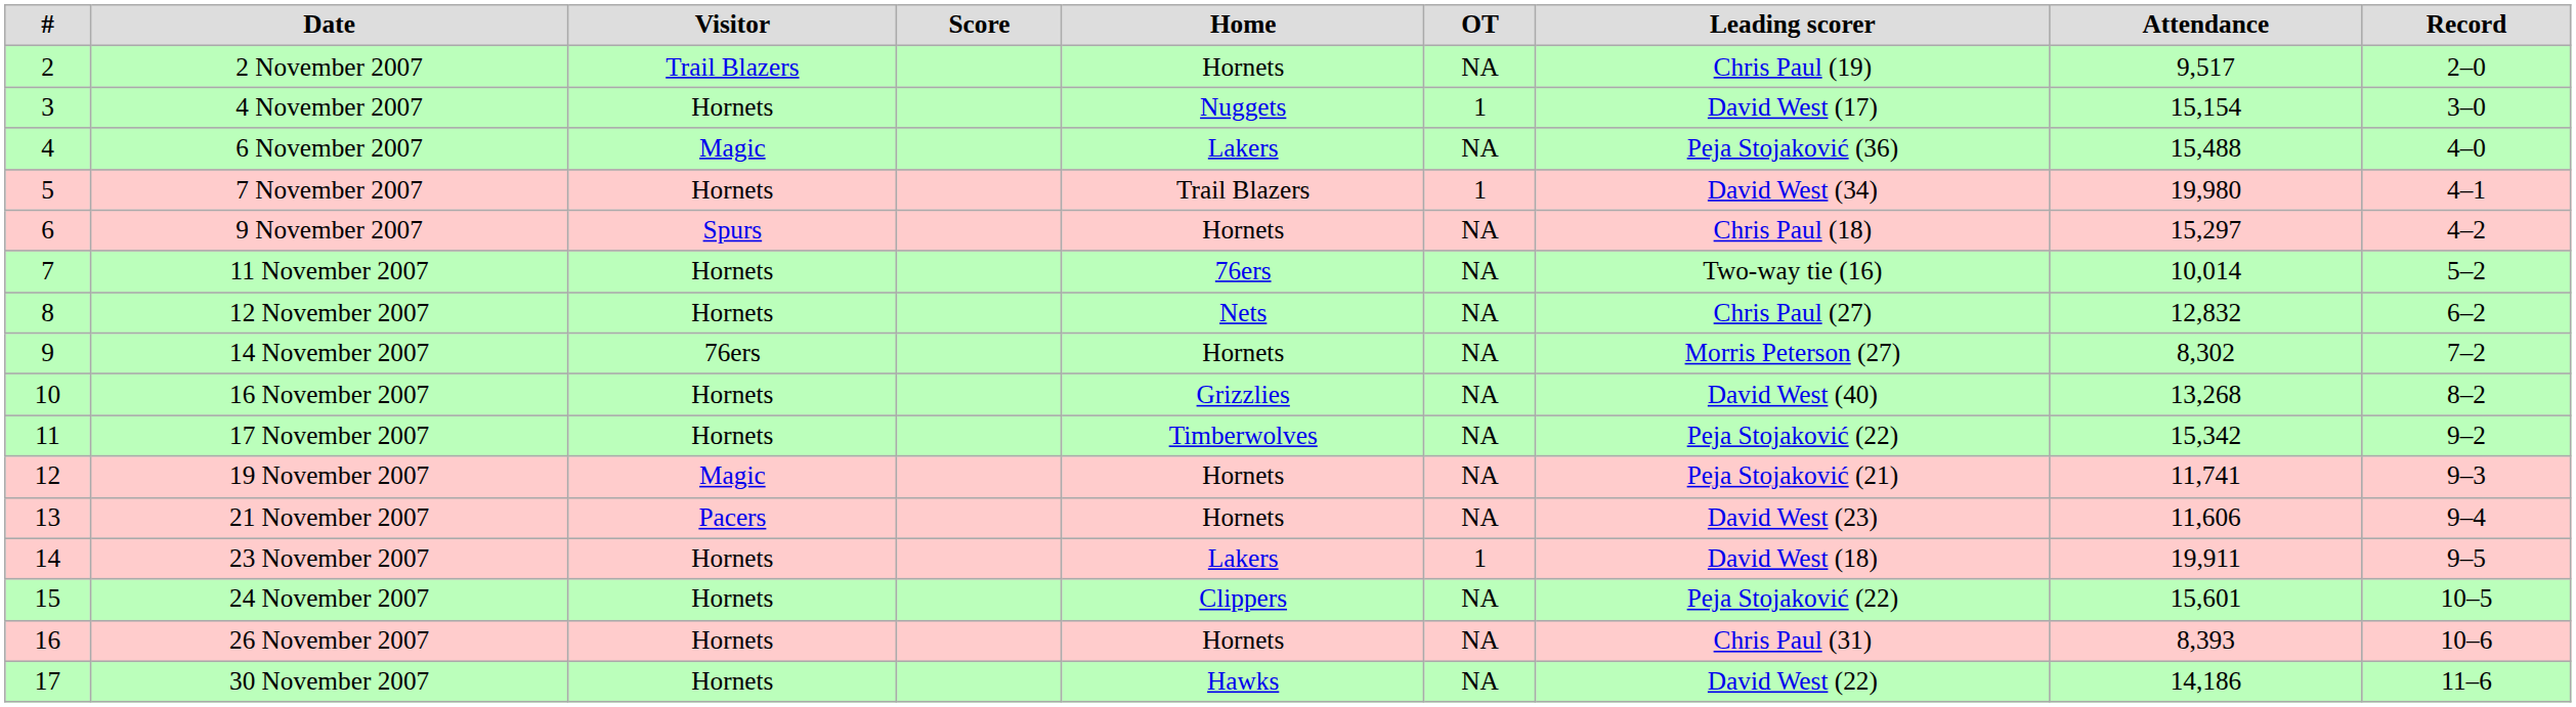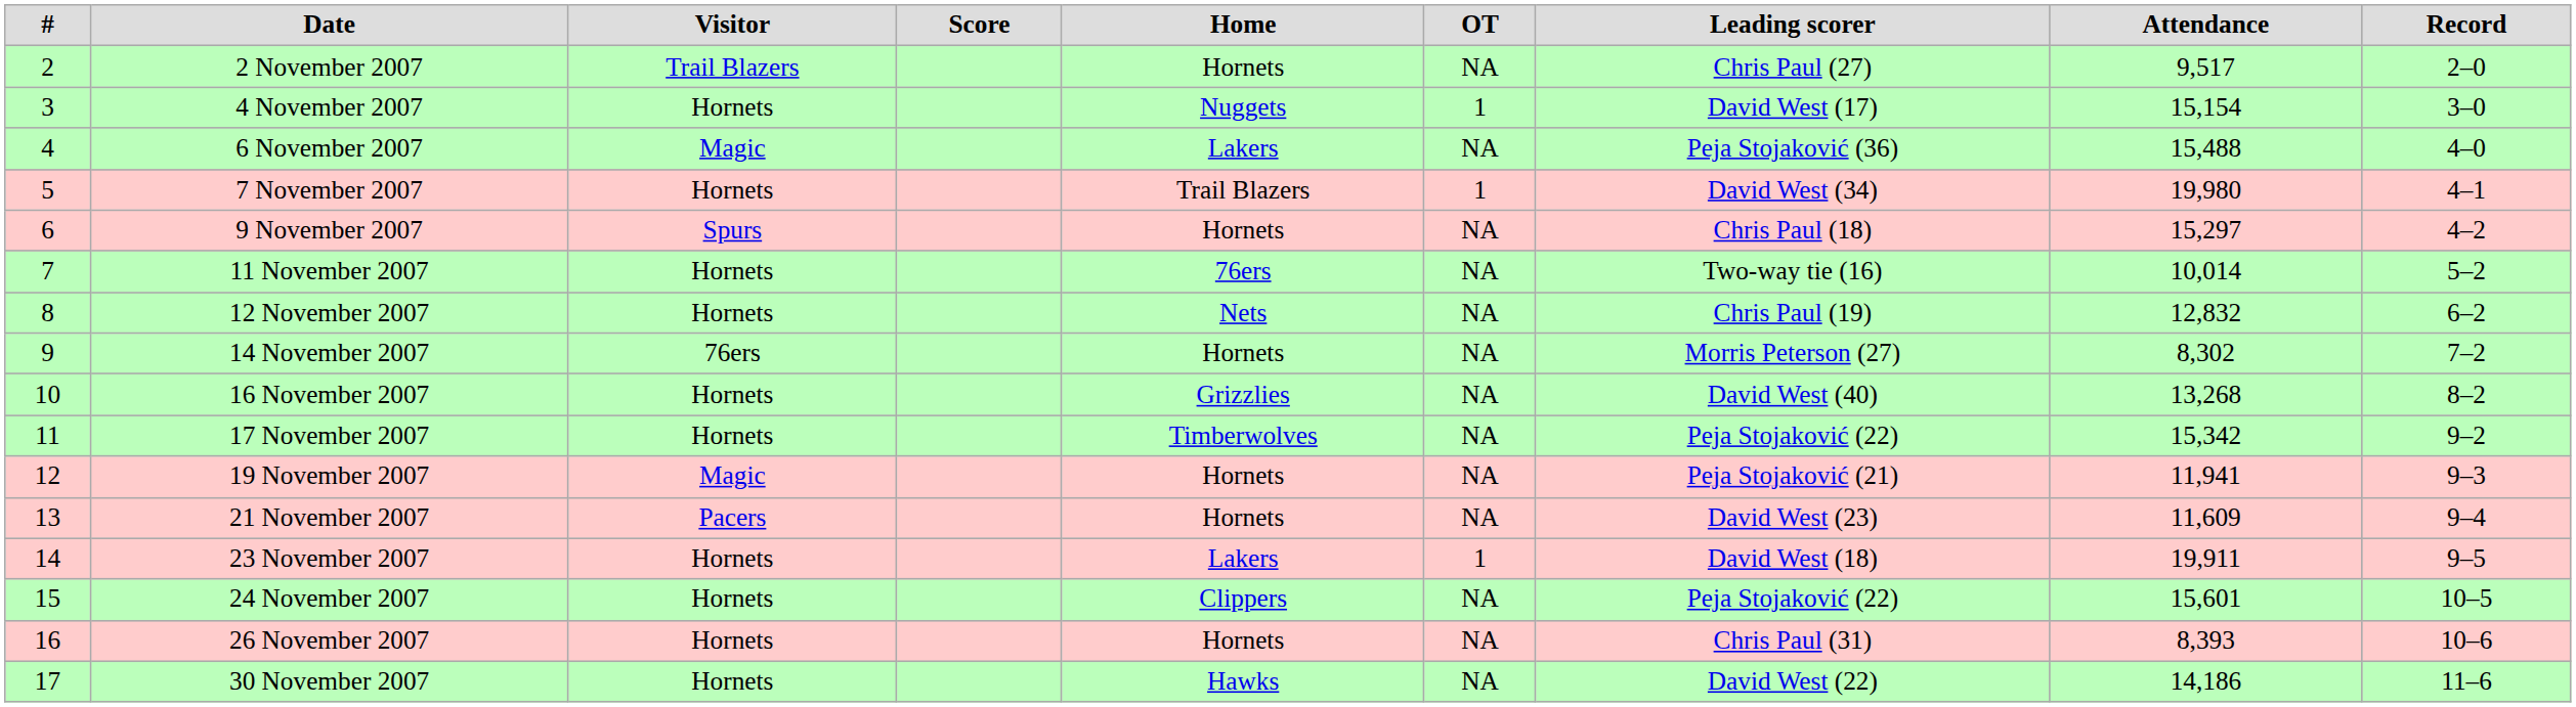2 November 2007 | Leading scorer: Chris Paul (19) -> Chris Paul (27)
12 November 2007 | Leading scorer: Chris Paul (27) -> Chris Paul (19)
19 November 2007 | Attendance: 11,741 -> 11,941
21 November 2007 | Attendance: 11,606 -> 11,609
